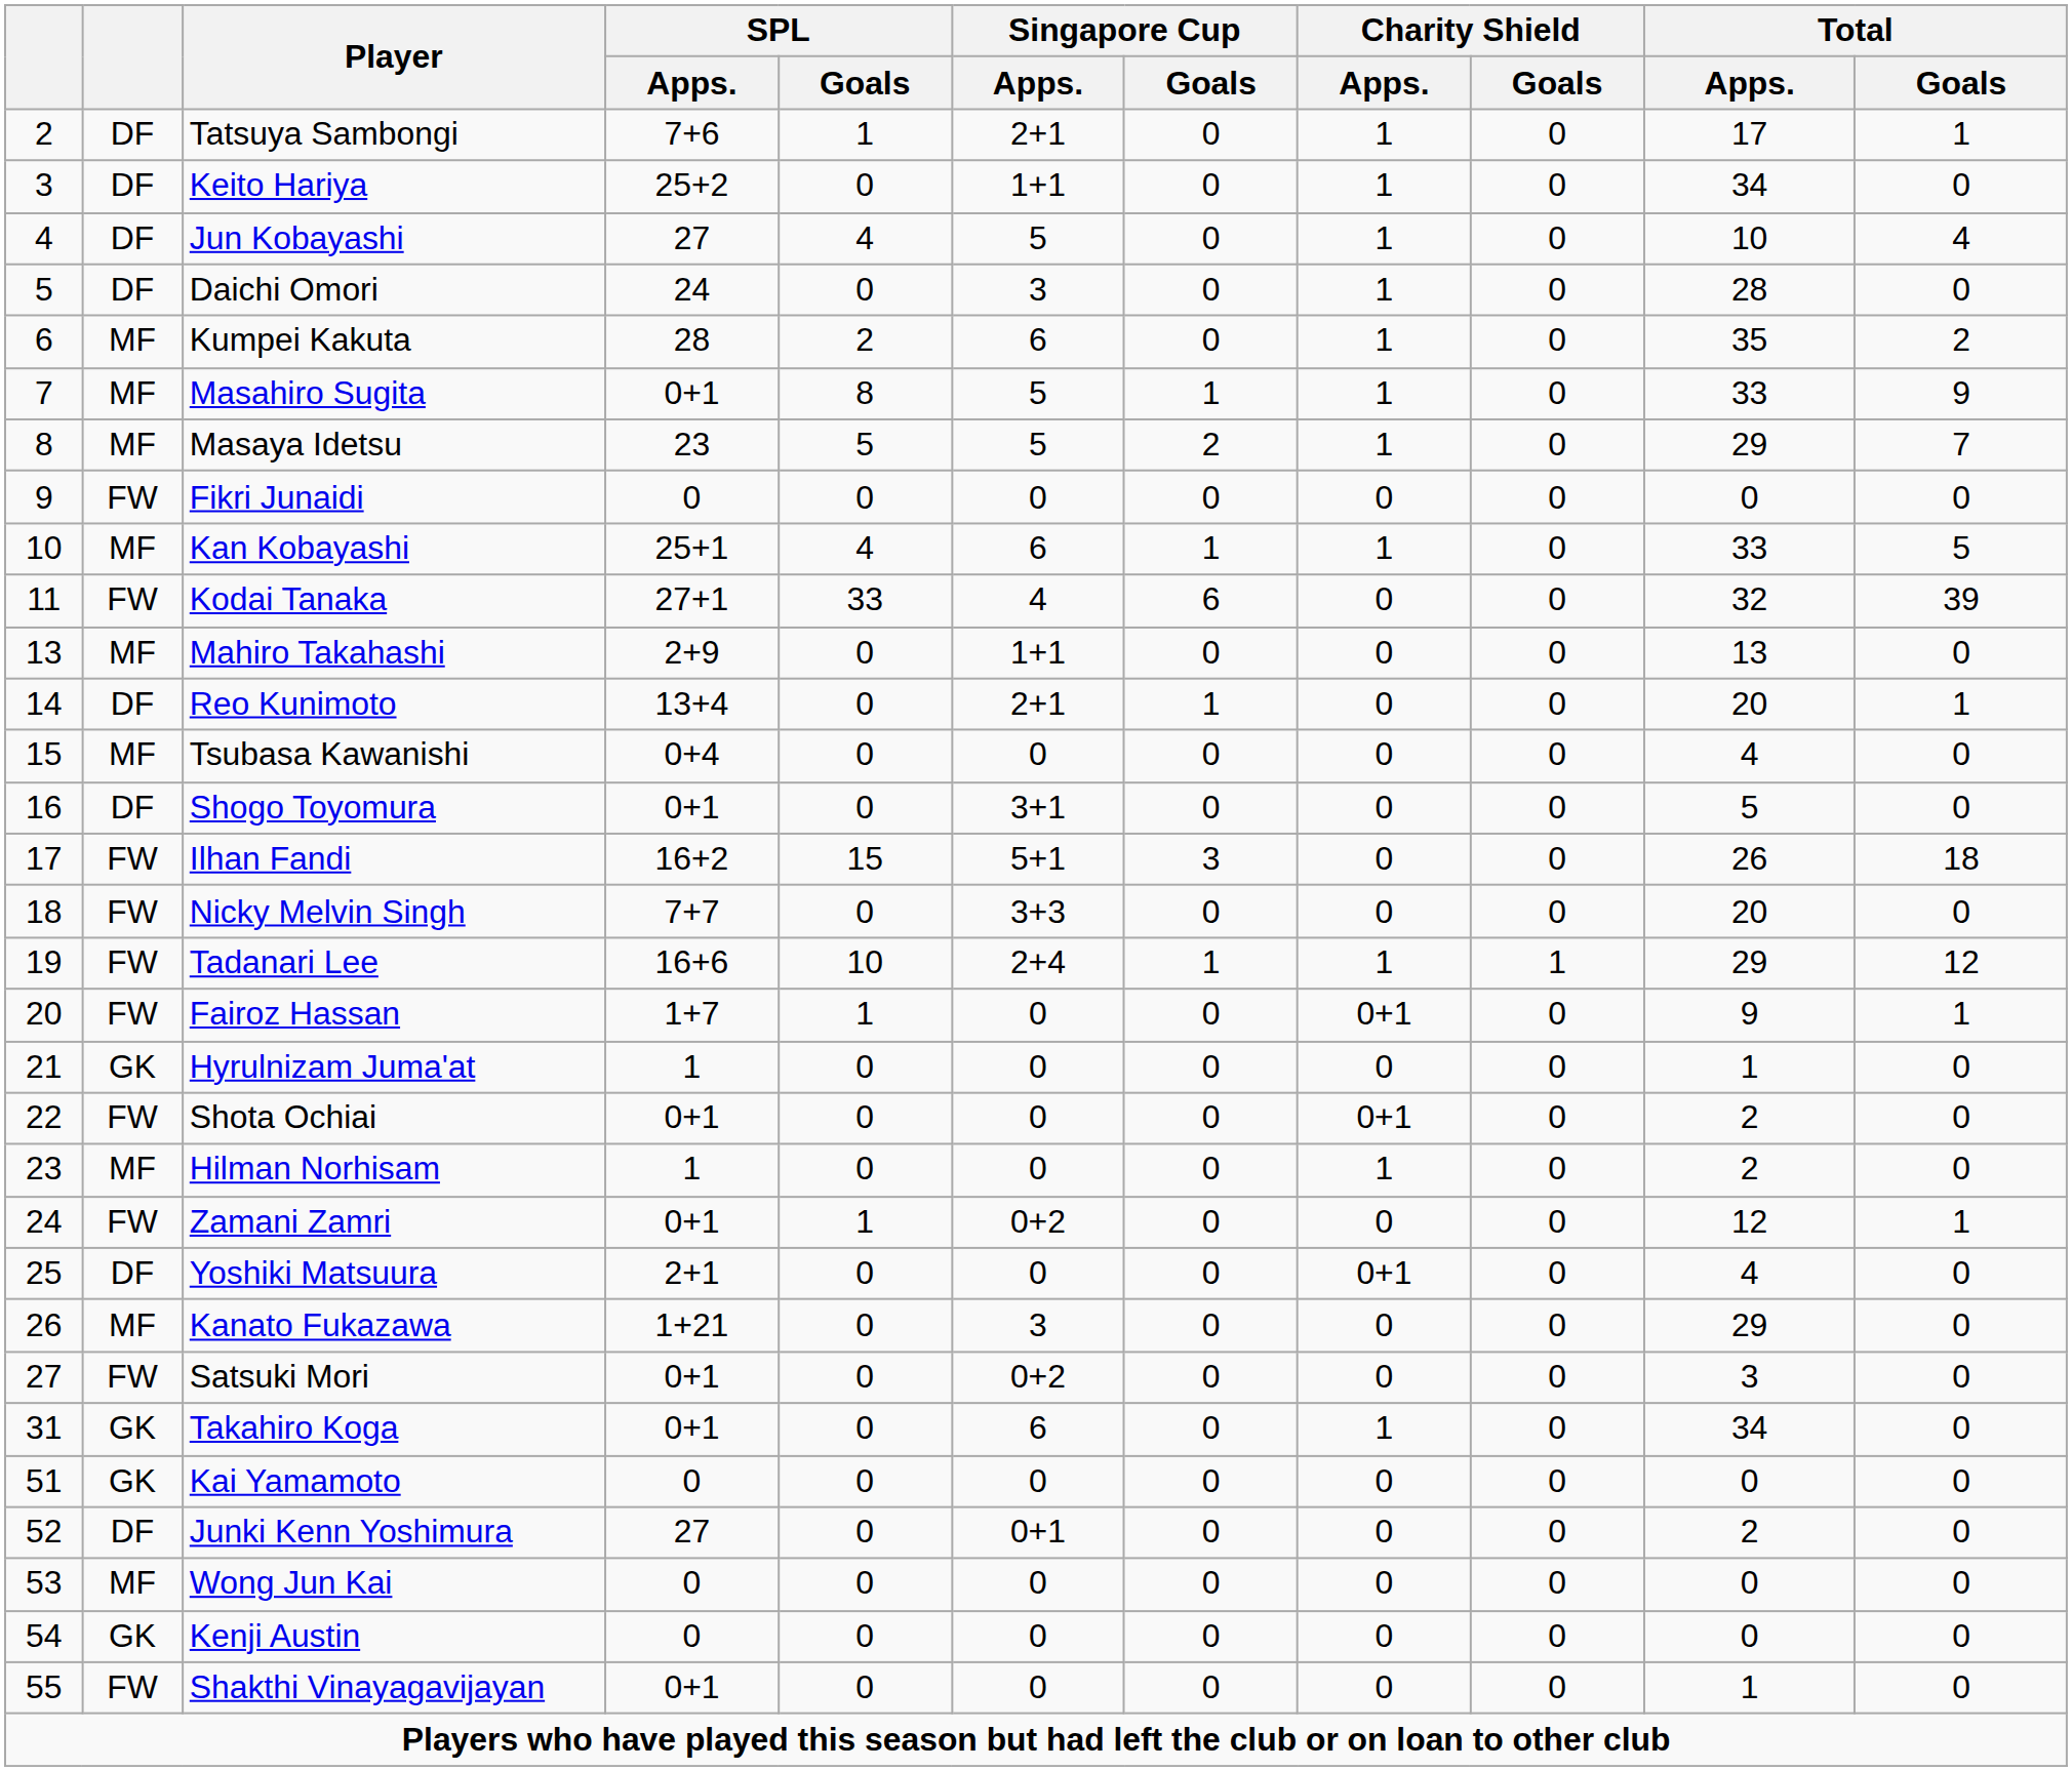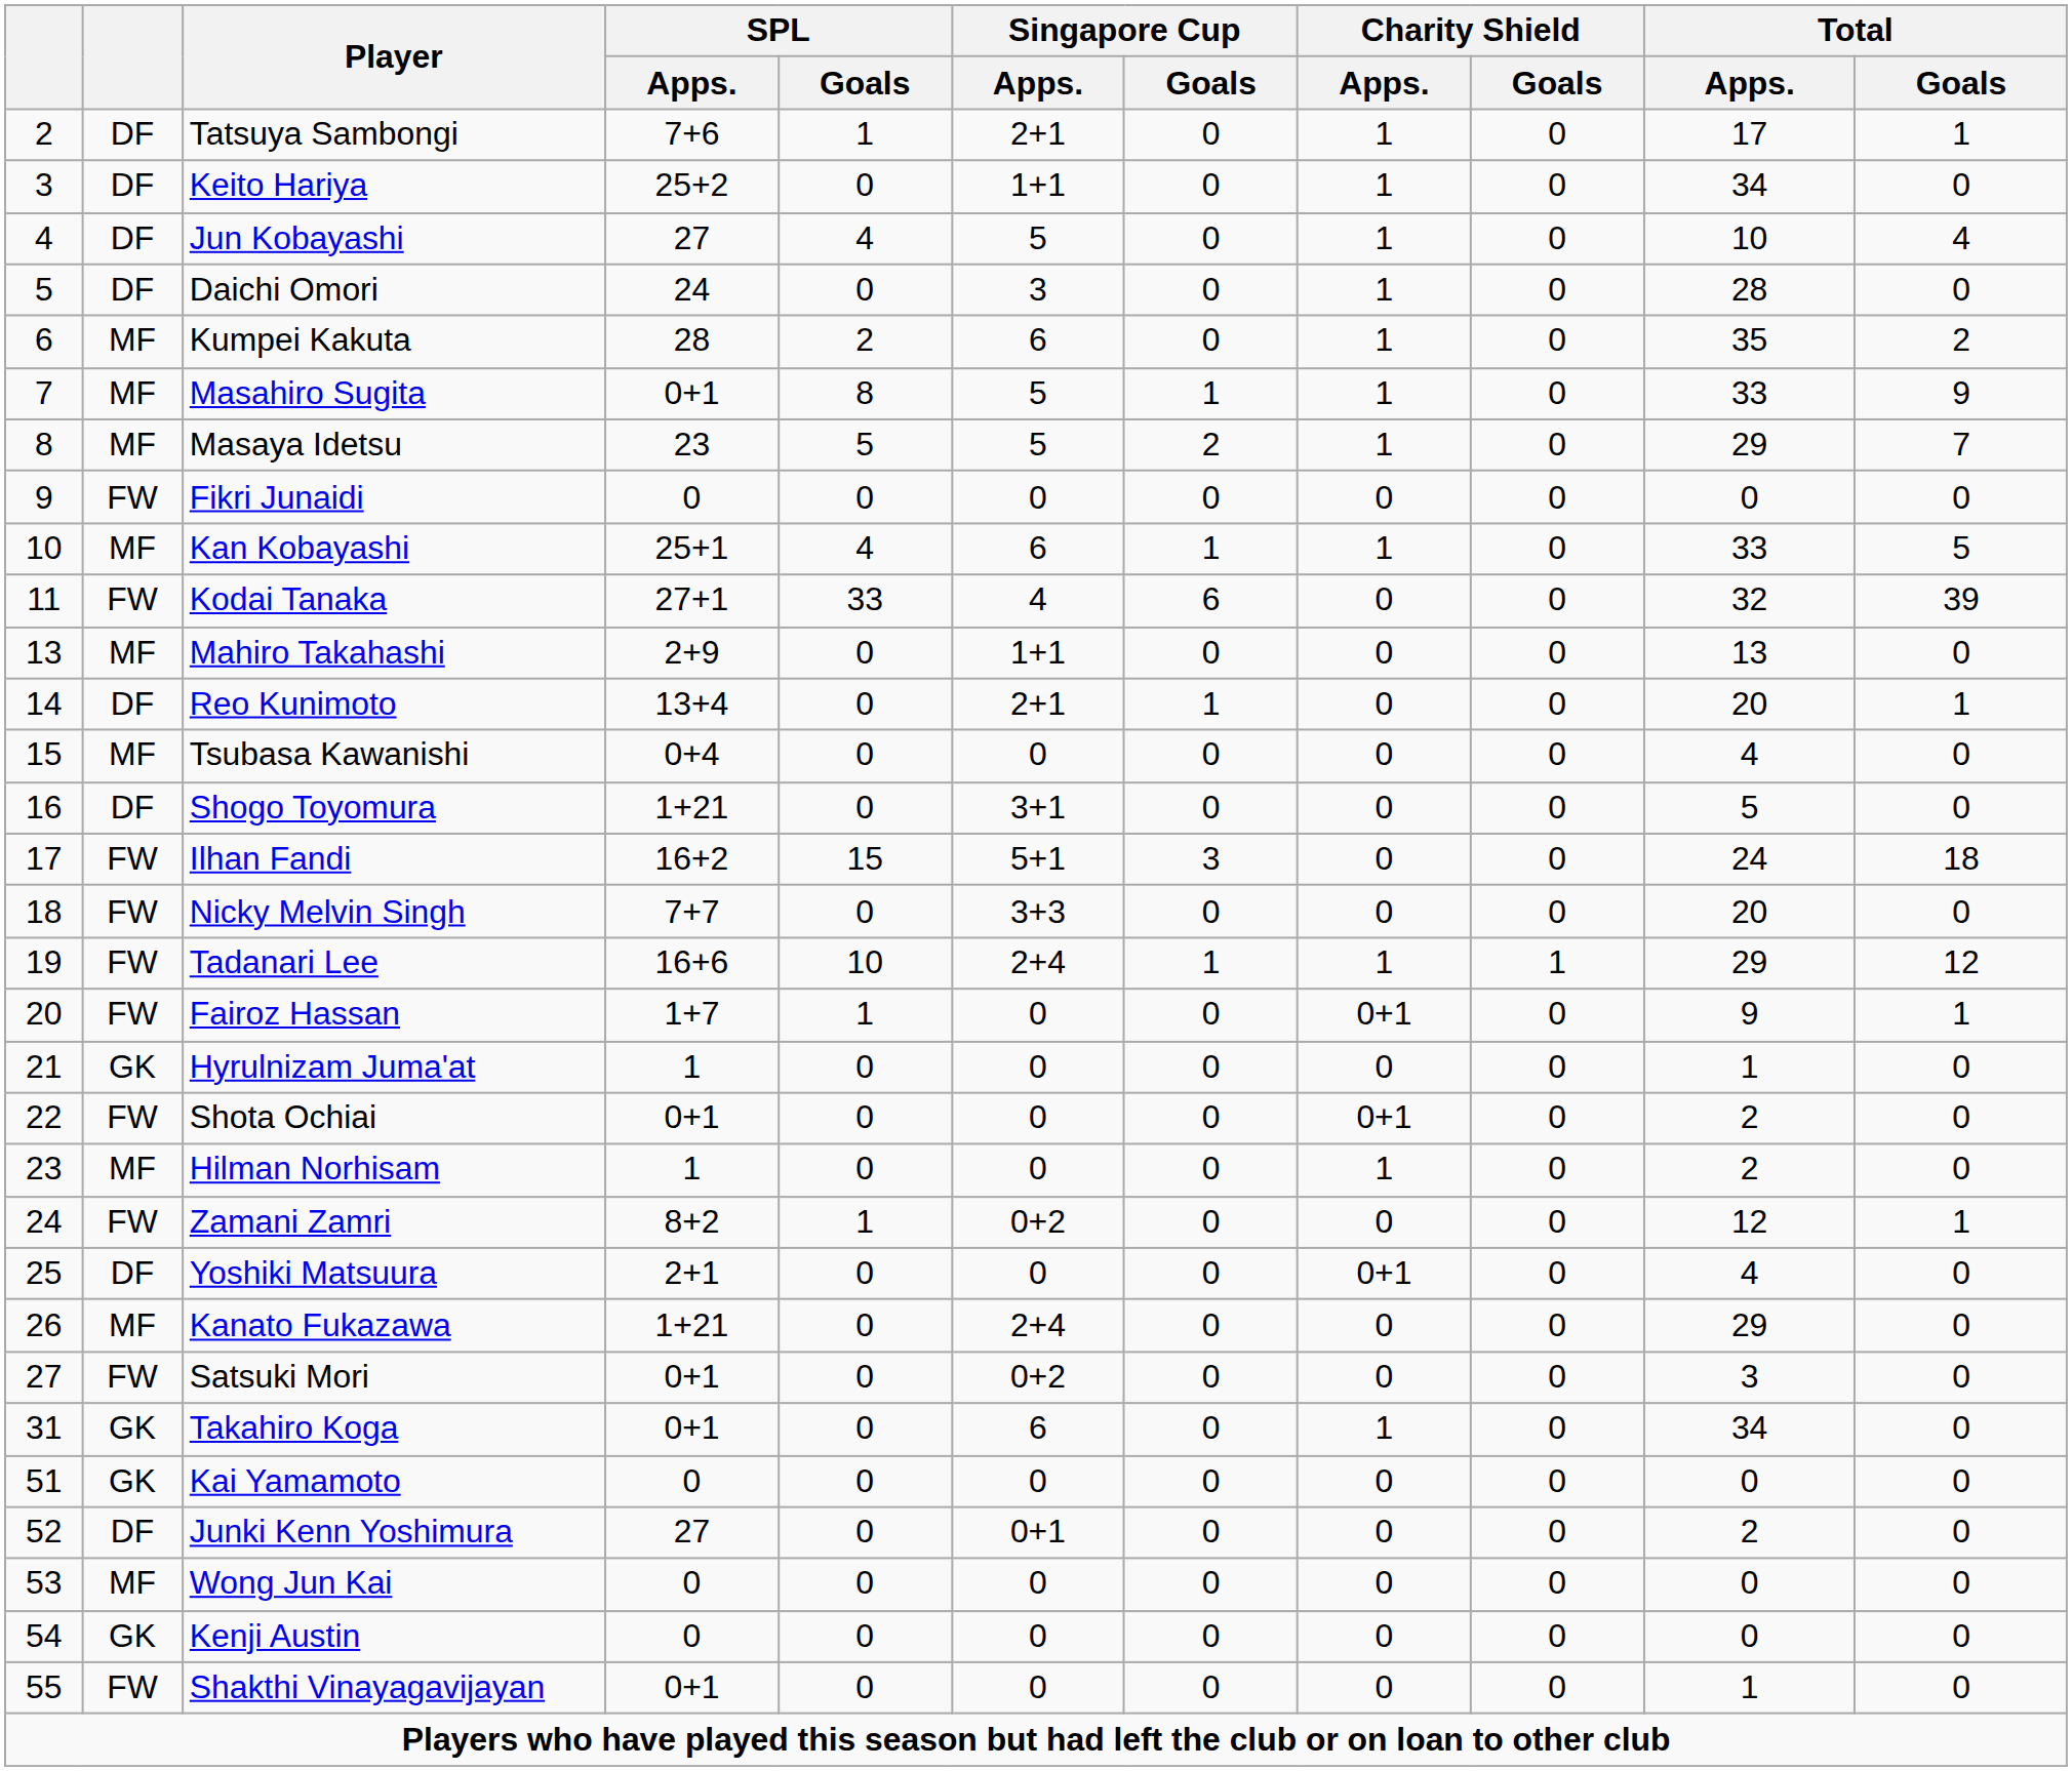Shogo Toyomura | SPL / Apps.: 0+1 -> 1+21
Ilhan Fandi | Total / Apps.: 26 -> 24
Zamani Zamri | SPL / Apps.: 0+1 -> 8+2
Kanato Fukazawa | Singapore Cup / Apps.: 3 -> 2+4
